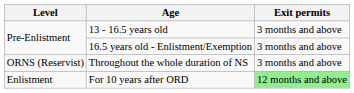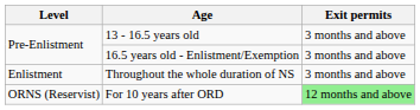Throughout the whole duration of NS | Level: ORNS (Reservist) -> Enlistment
For 10 years after ORD | Level: Enlistment -> ORNS (Reservist)
